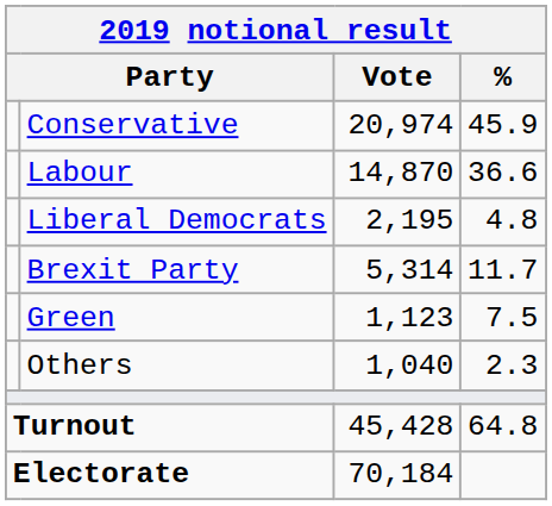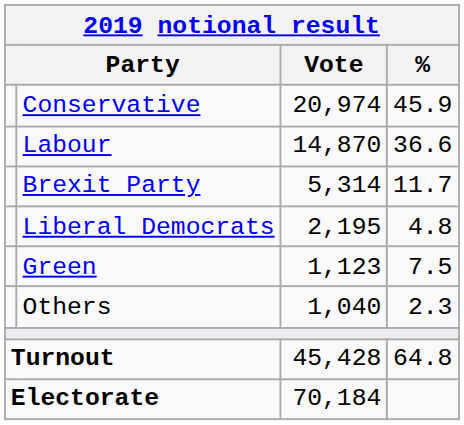rows swapped: Brexit Party <-> Liberal Democrats
